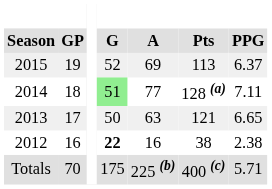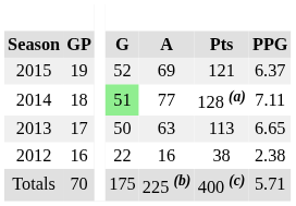2015 | Pts: 113 -> 121
2013 | Pts: 121 -> 113
2012 | G: bold -> normal
